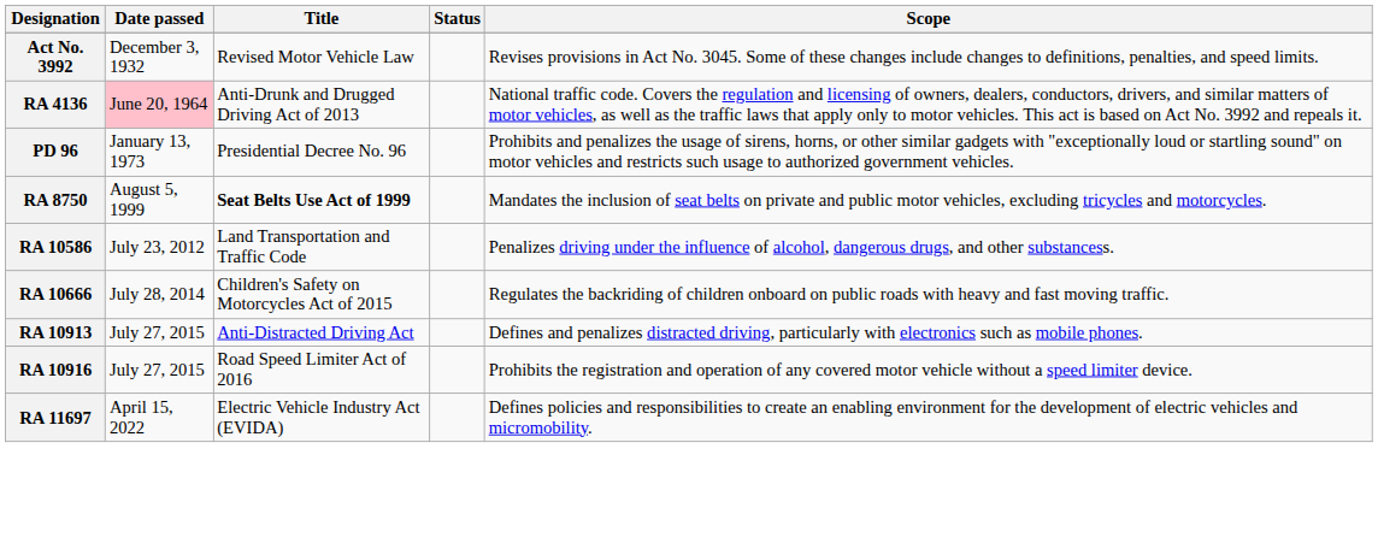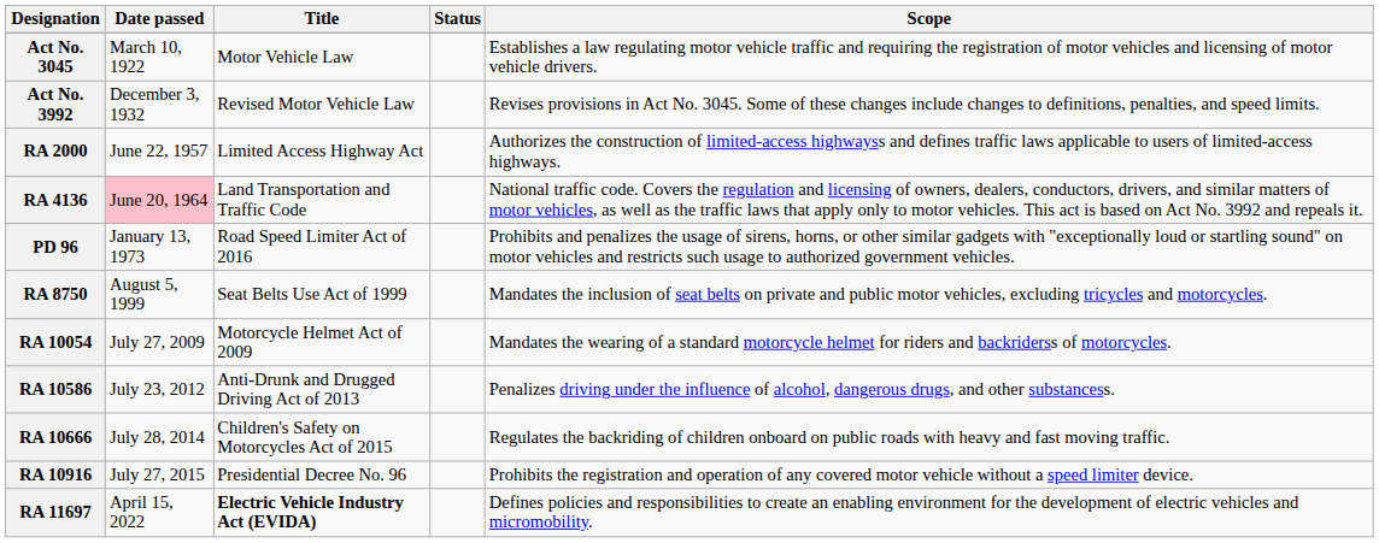+ row: Act No. 3045 | March 10, 1922 | Motor Vehicle Law | Establishes a law regulating motor vehicle traffic and requiring the registration of motor vehicles and licensing of motor vehicle drivers.
+ row: RA 2000 | June 22, 1957 | Limited Access Highway Act | Authorizes the construction of limited-access highwayss and defines traffic laws applicable to users of limited-access highways.
RA 4136 | Title: Anti-Drunk and Drugged Driving Act of 2013 -> Land Transportation and Traffic Code
PD 96 | Title: Presidential Decree No. 96 -> Road Speed Limiter Act of 2016
RA 8750 | Title: bold -> normal
+ row: RA 10054 | July 27, 2009 | Motorcycle Helmet Act of 2009 | Mandates the wearing of a standard motorcycle helmet for riders and backriderss of motorcycles.
RA 10586 | Title: Land Transportation and Traffic Code -> Anti-Drunk and Drugged Driving Act of 2013
- row: RA 10913 | July 27, 2015 | Anti-Distracted Driving Act | Defines and penalizes distracted driving, particularly with electronics such as mobile phones.
RA 10916 | Title: Road Speed Limiter Act of 2016 -> Presidential Decree No. 96
RA 11697 | Title: normal -> bold
